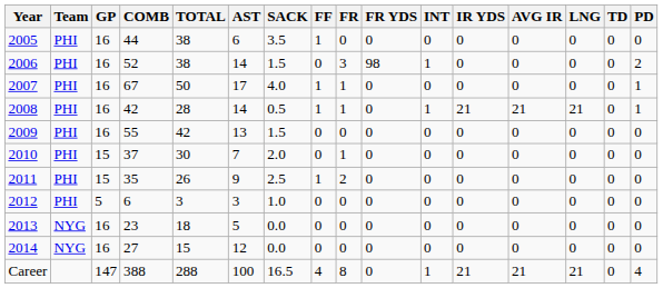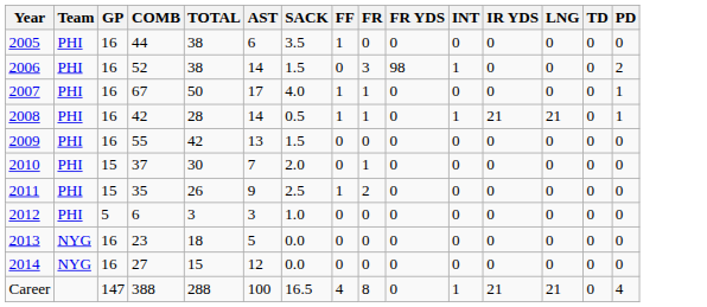- column: AVG IR | 0 | 0 | 0 | 21 | 0 | 0 | 0 | 0 | 0 | 0 | 21
